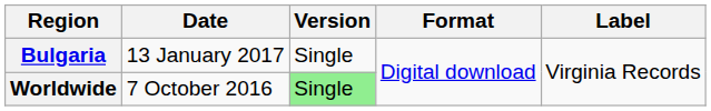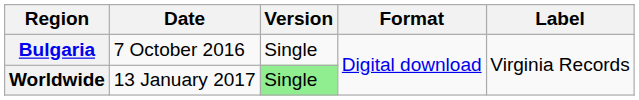Bulgaria | Date: 13 January 2017 -> 7 October 2016
Worldwide | Date: 7 October 2016 -> 13 January 2017
